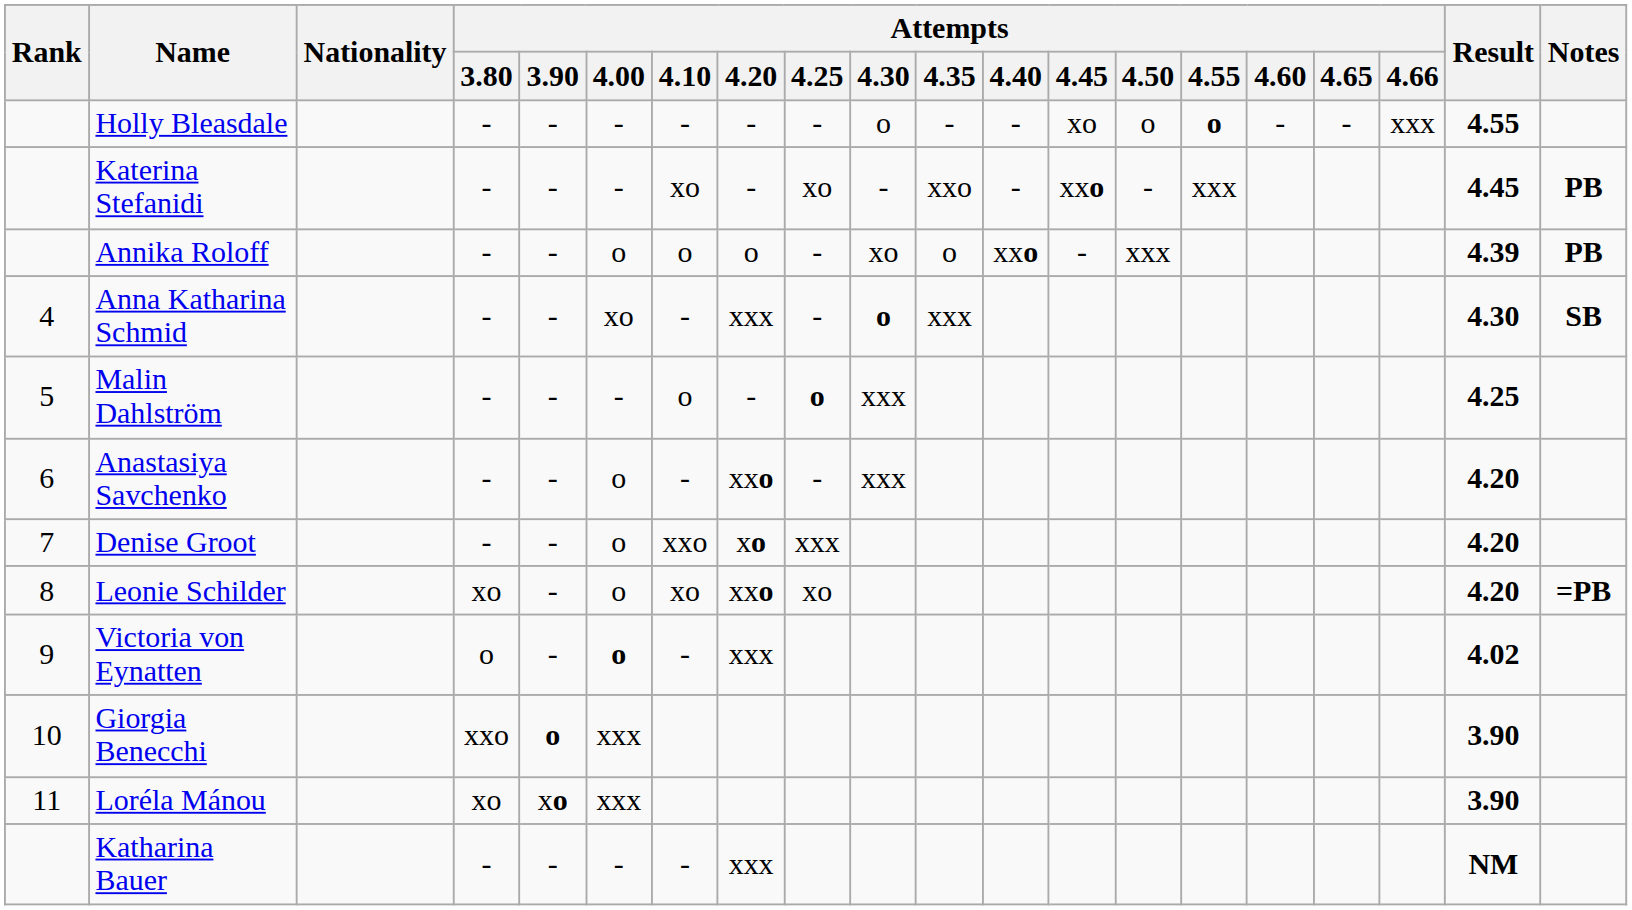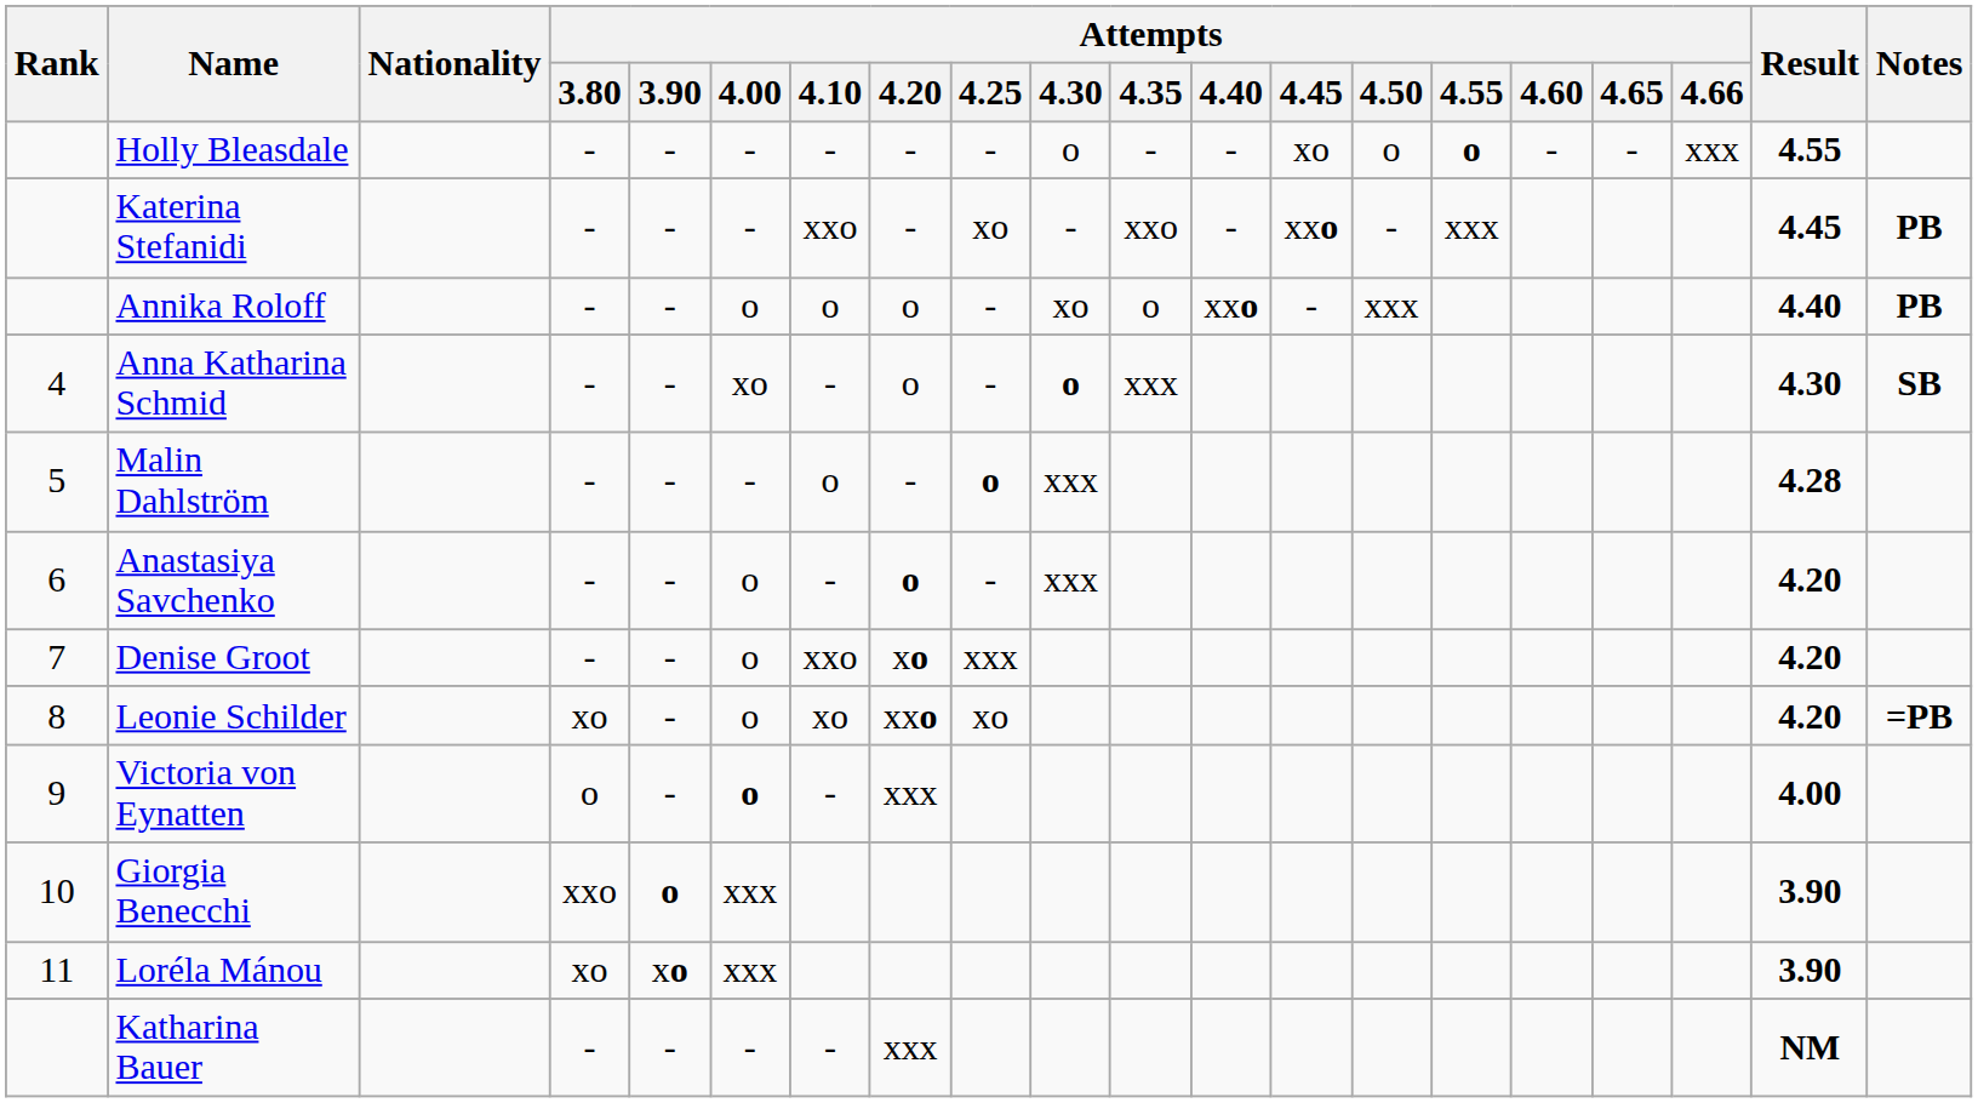Katerina Stefanidi | Attempts / 4.10: xo -> xxo
Annika Roloff | Result: 4.39 -> 4.40
Anna Katharina Schmid | Attempts / 4.20: xxx -> o
Malin Dahlström | Result: 4.25 -> 4.28
Anastasiya Savchenko | Attempts / 4.20: xxo -> o
Victoria von Eynatten | Result: 4.02 -> 4.00
